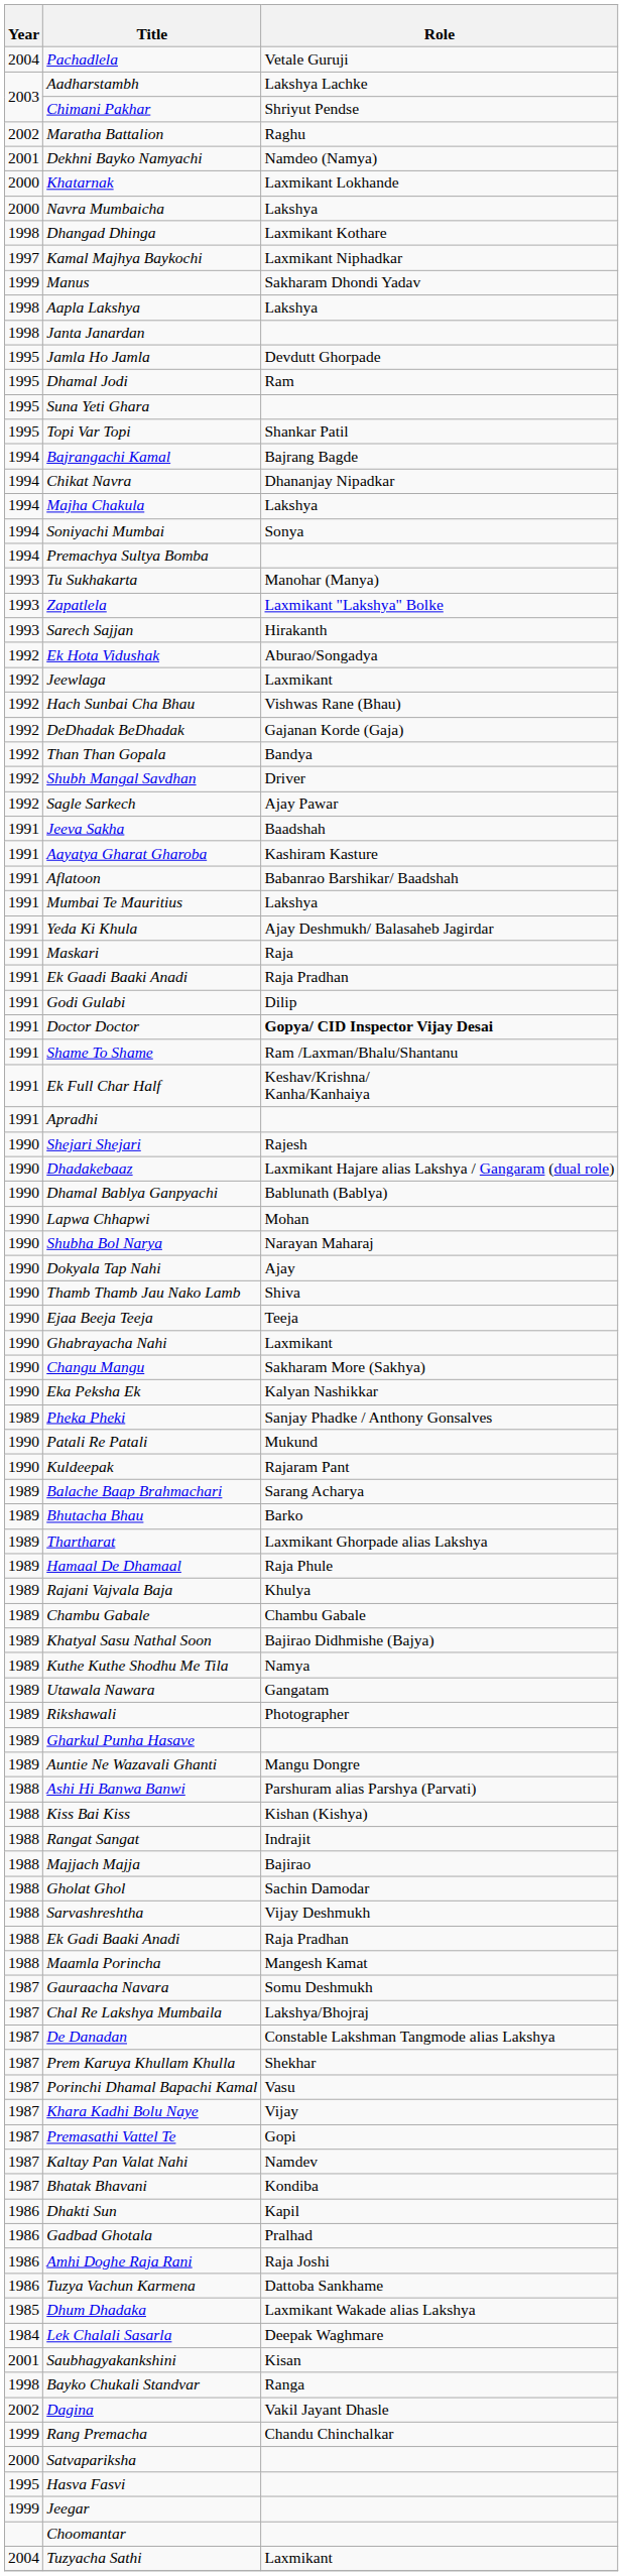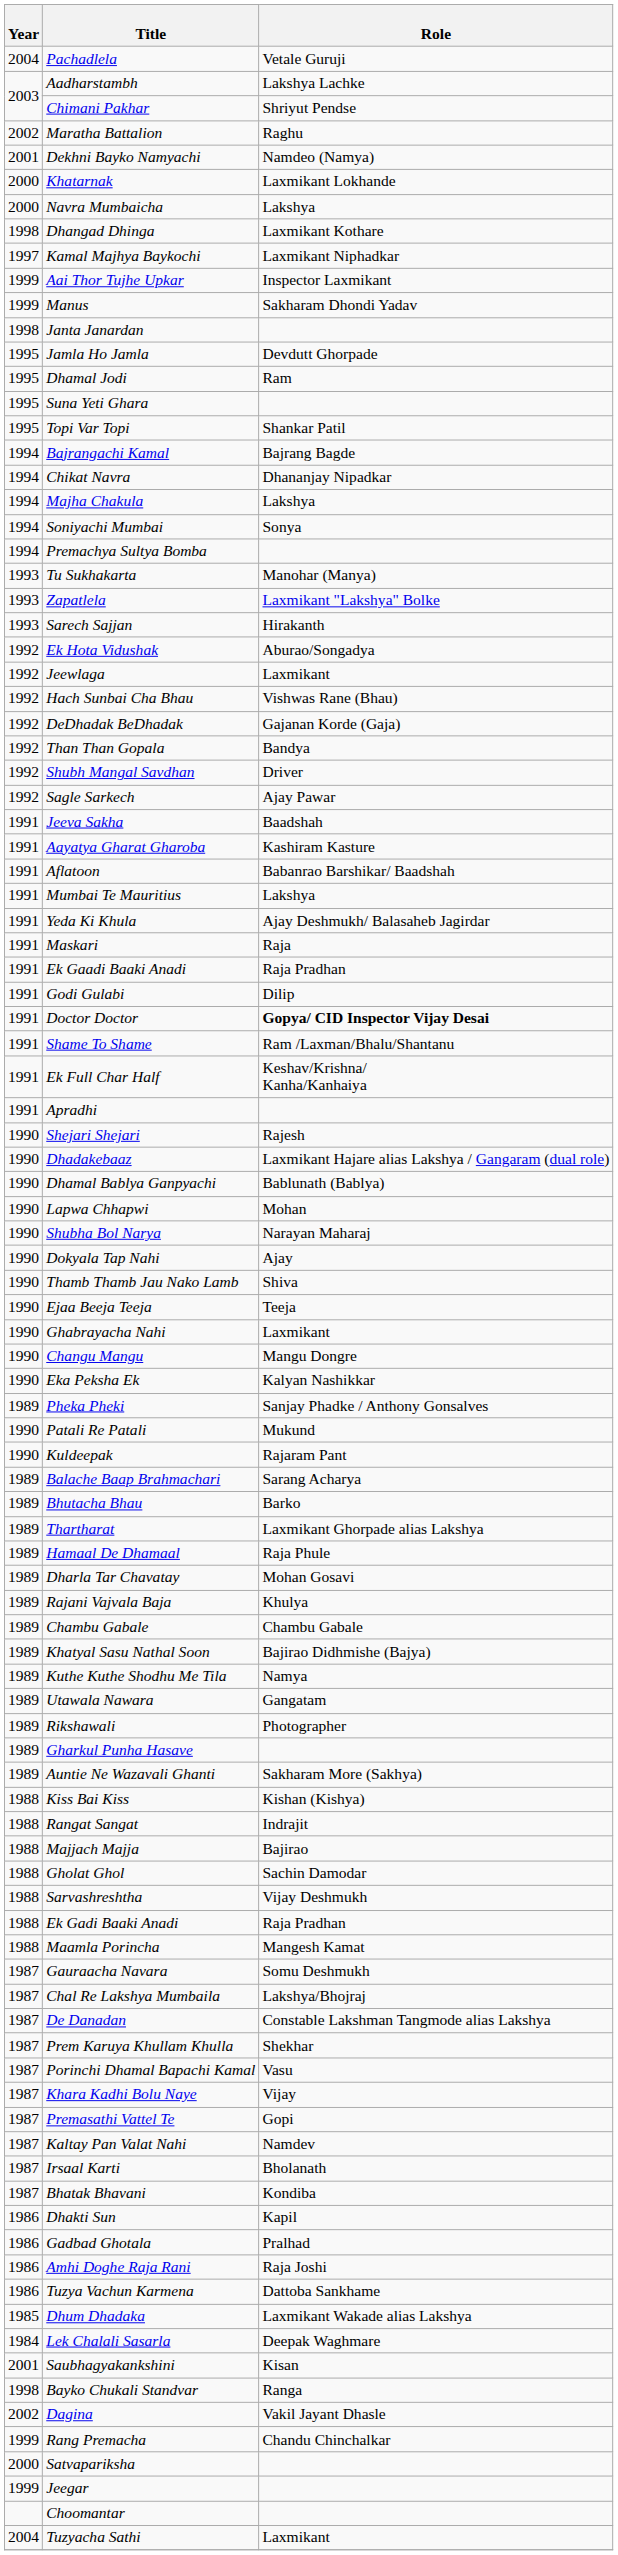+ row: 1999 | Aai Thor Tujhe Upkar | Inspector Laxmikant
- row: 1998 | Aapla Lakshya | Lakshya
Changu Mangu | Role: Sakharam More (Sakhya) -> Mangu Dongre
+ row: 1989 | Dharla Tar Chavatay | Mohan Gosavi
Auntie Ne Wazavali Ghanti | Role: Mangu Dongre -> Sakharam More (Sakhya)
- row: 1988 | Ashi Hi Banwa Banwi | Parshuram alias Parshya (Parvati)
+ row: 1987 | Irsaal Karti | Bholanath
- row: 1995 | Hasva Fasvi
